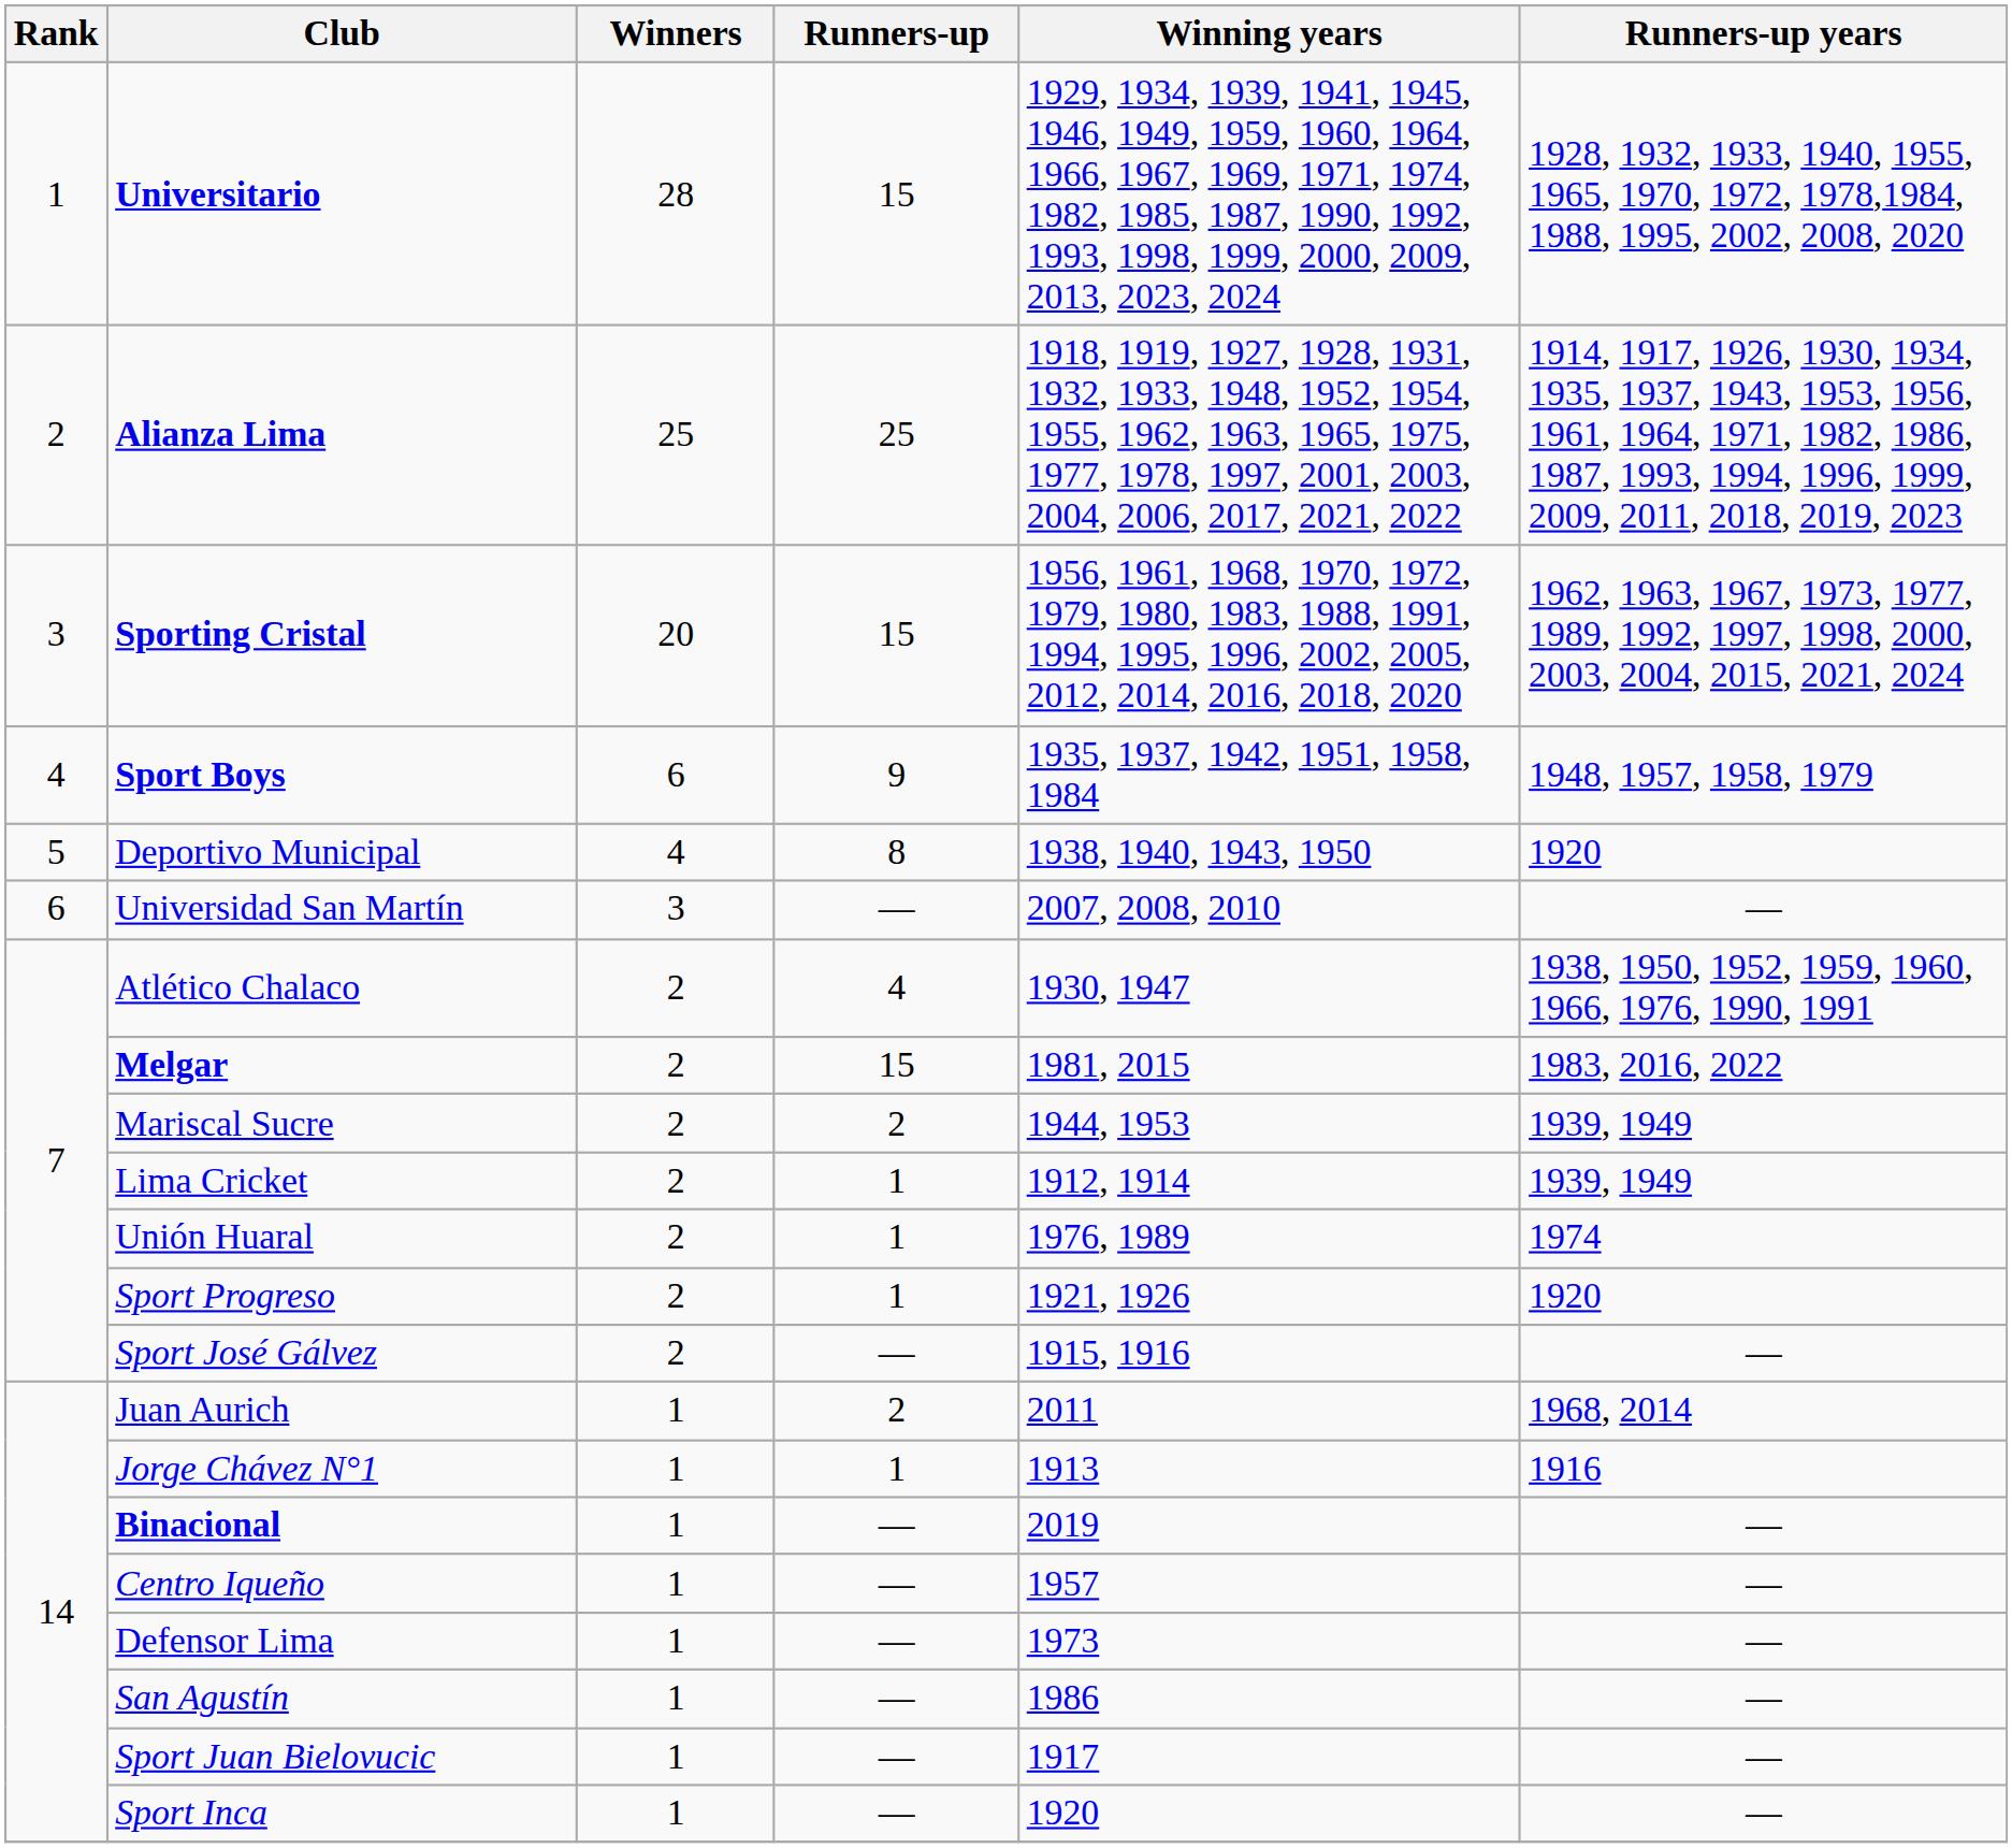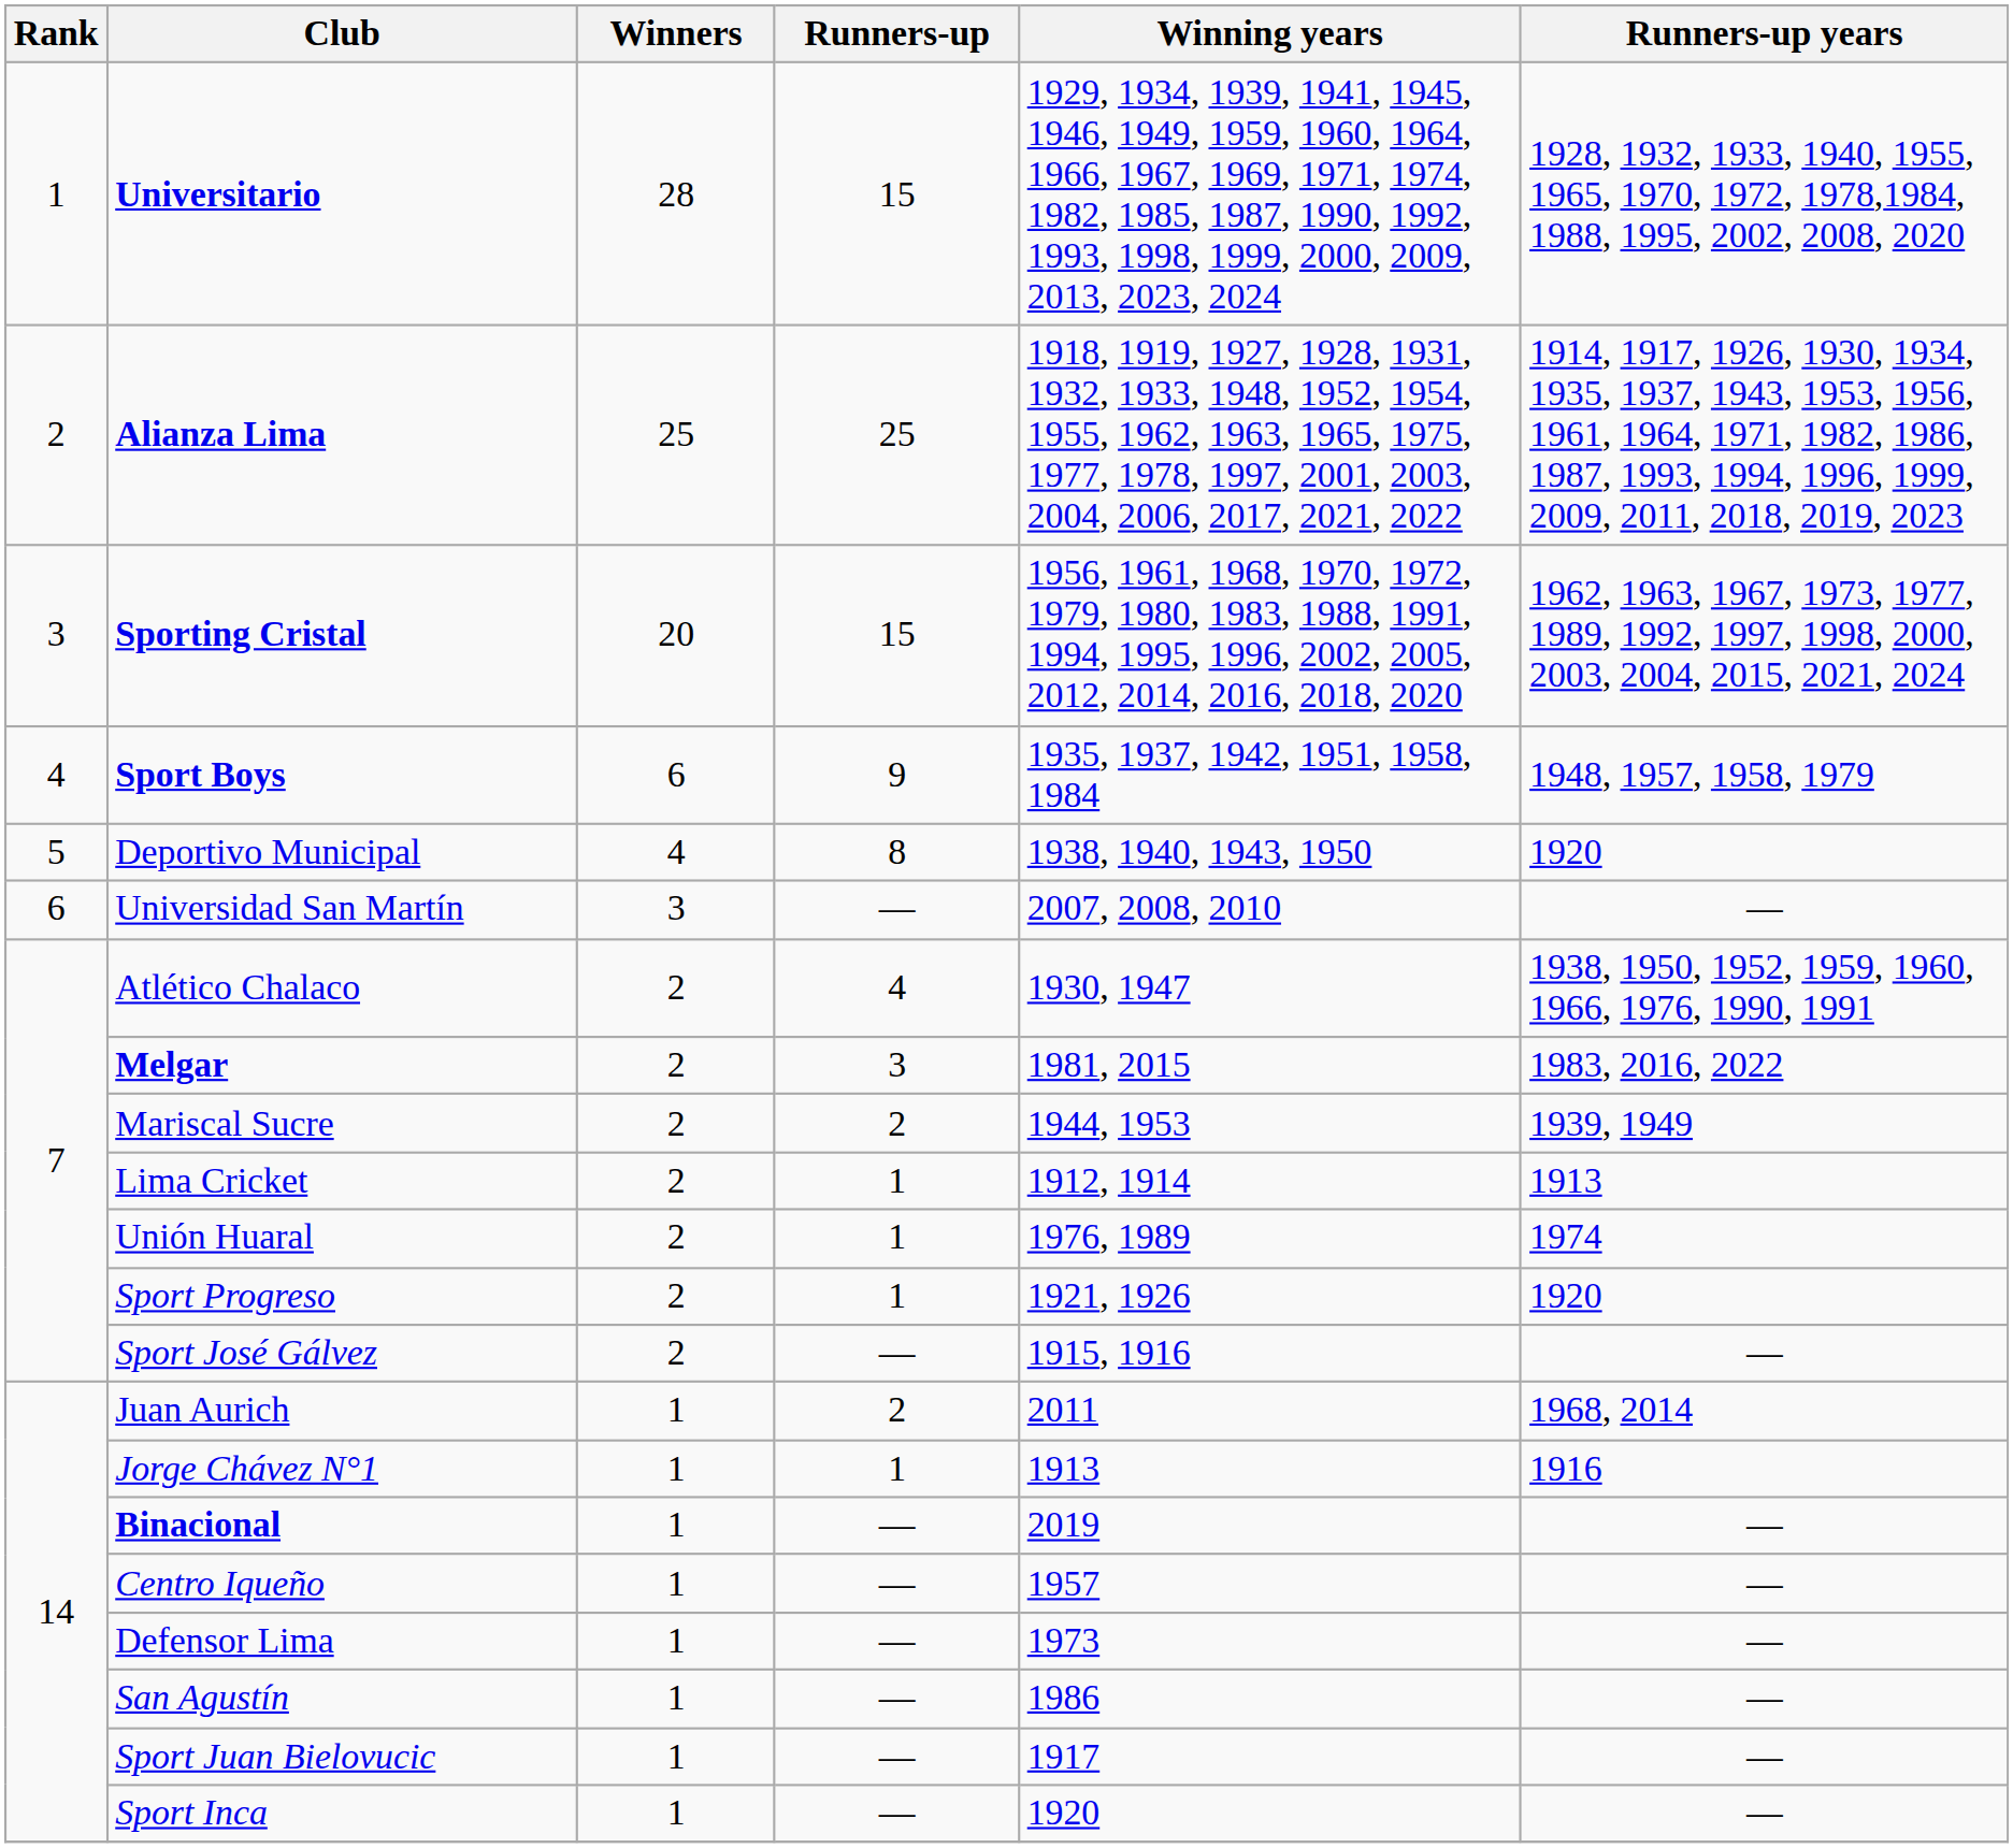Melgar | Runners-up: 15 -> 3
Lima Cricket | Runners-up years: 1939, 1949 -> 1913
